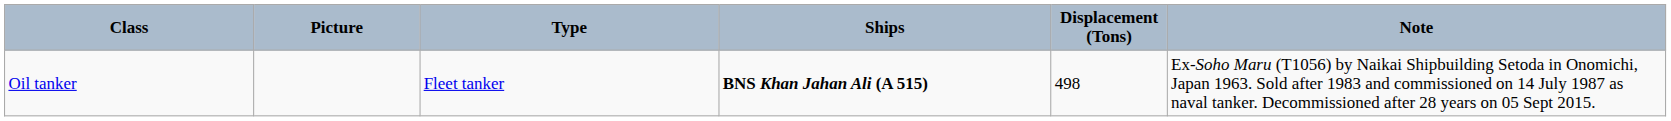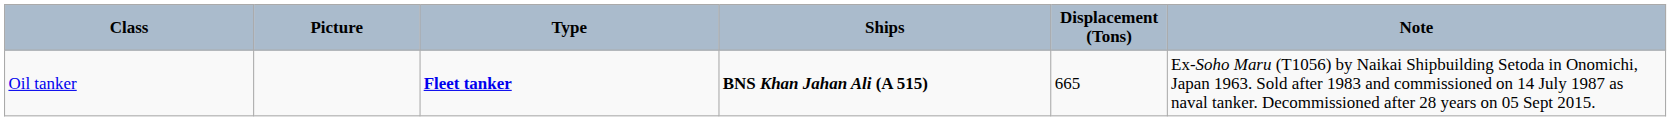Oil tanker | Type: normal -> bold
Oil tanker | Displacement (Tons): 498 -> 665
